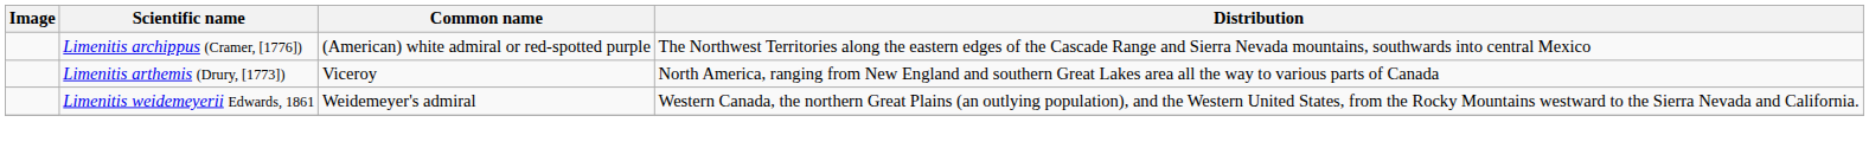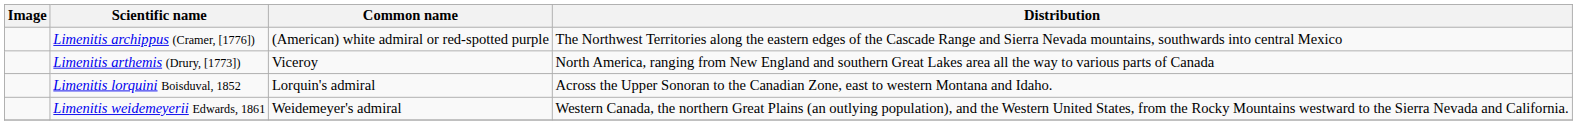+ row: Limenitis lorquini Boisduval, 1852 | Lorquin's admiral | Across the Upper Sonoran to the Canadian Zone, east to western Montana and Idaho.
